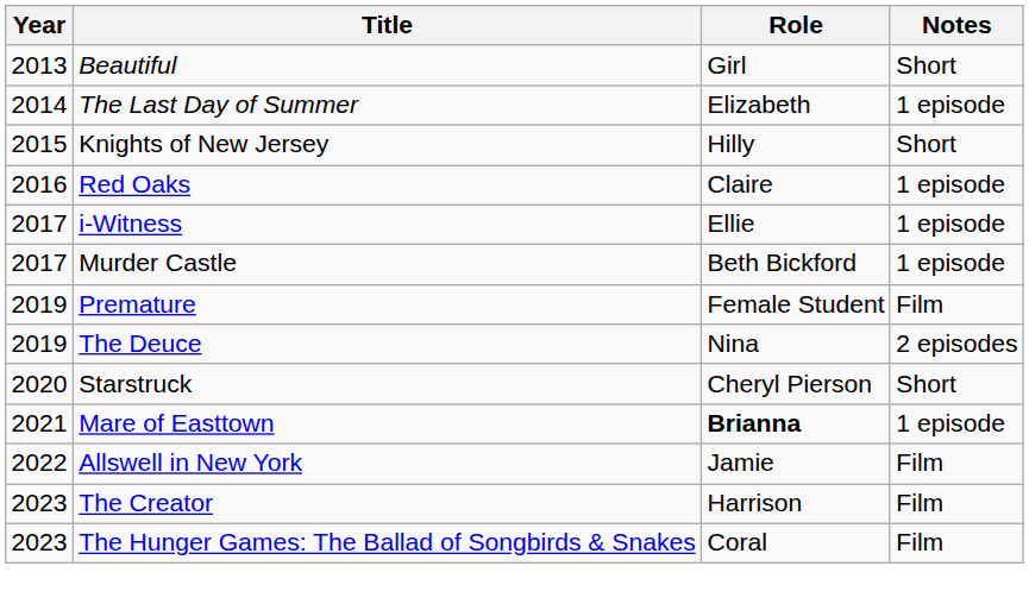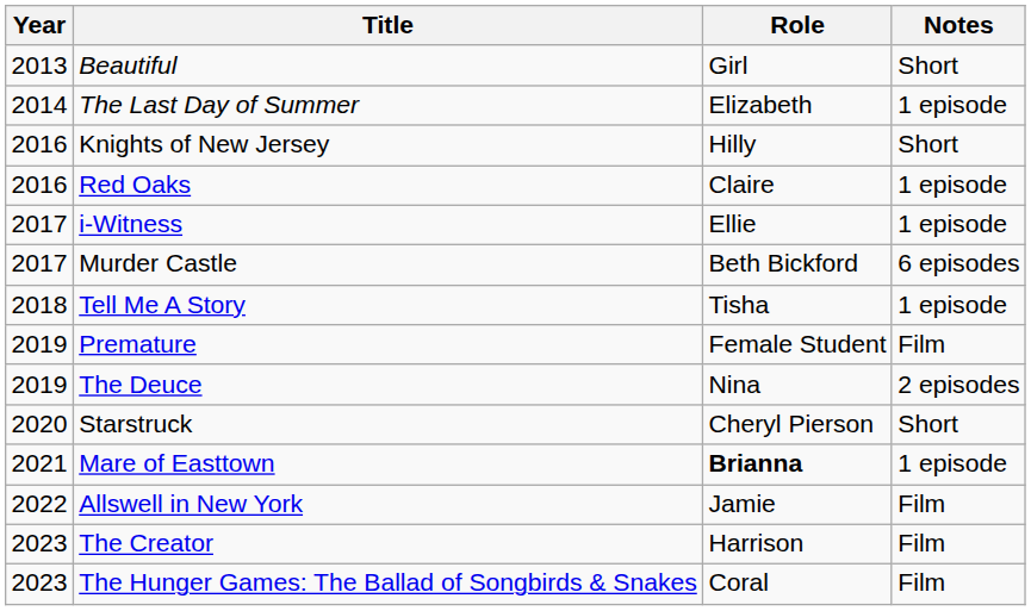Knights of New Jersey | Year: 2015 -> 2016
Murder Castle | Notes: 1 episode -> 6 episodes
+ row: 2018 | Tell Me A Story | Tisha | 1 episode
